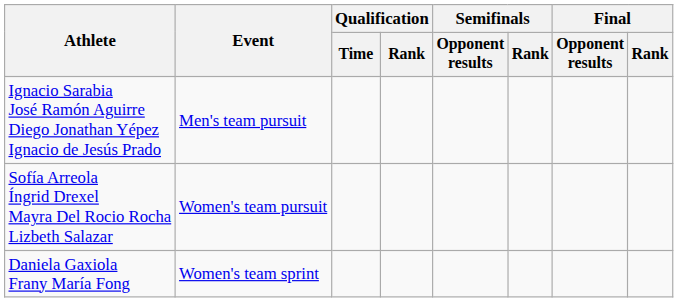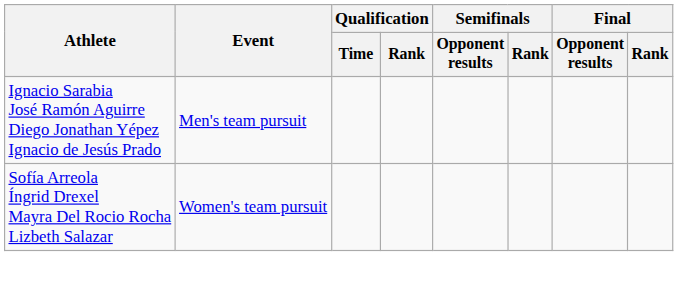- row: Daniela Gaxiola Frany María Fong | Women's team sprint
